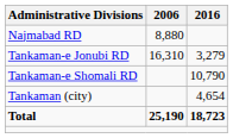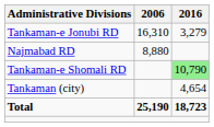rows swapped: Najmabad RD <-> Tankaman-e Jonubi RD
Tankaman-e Shomali RD | 2016: no background -> lightgreen background
